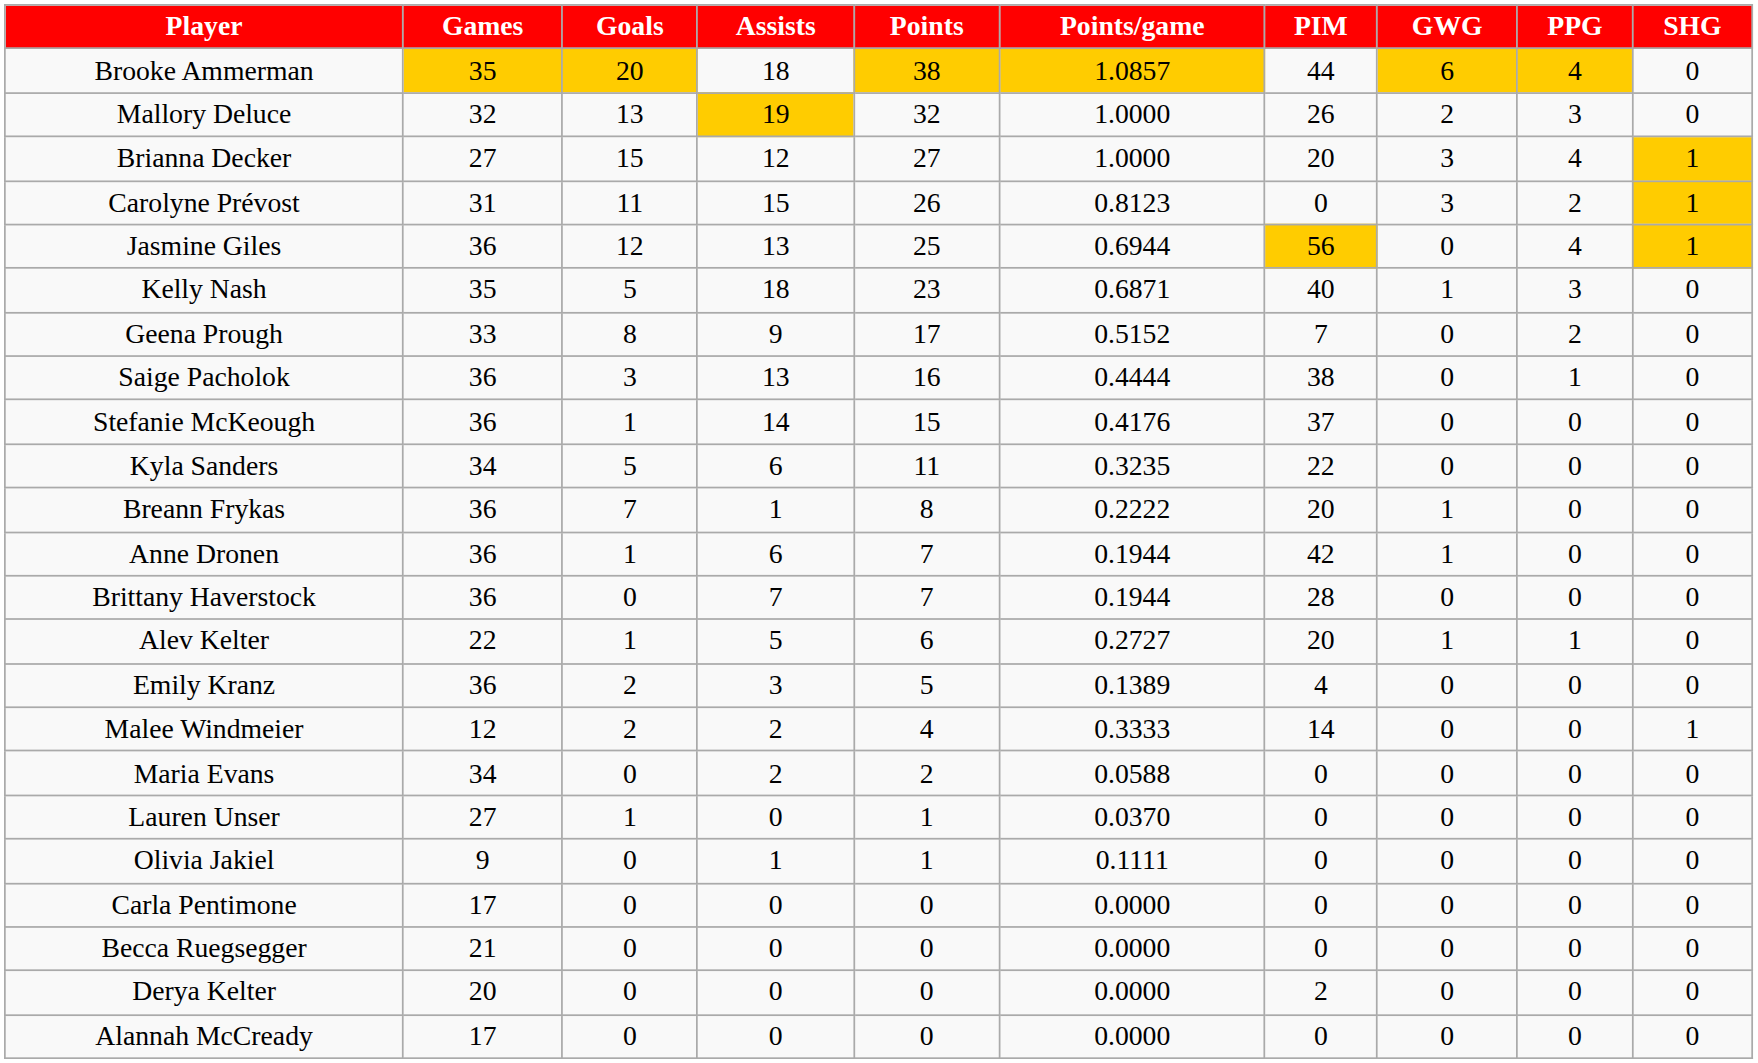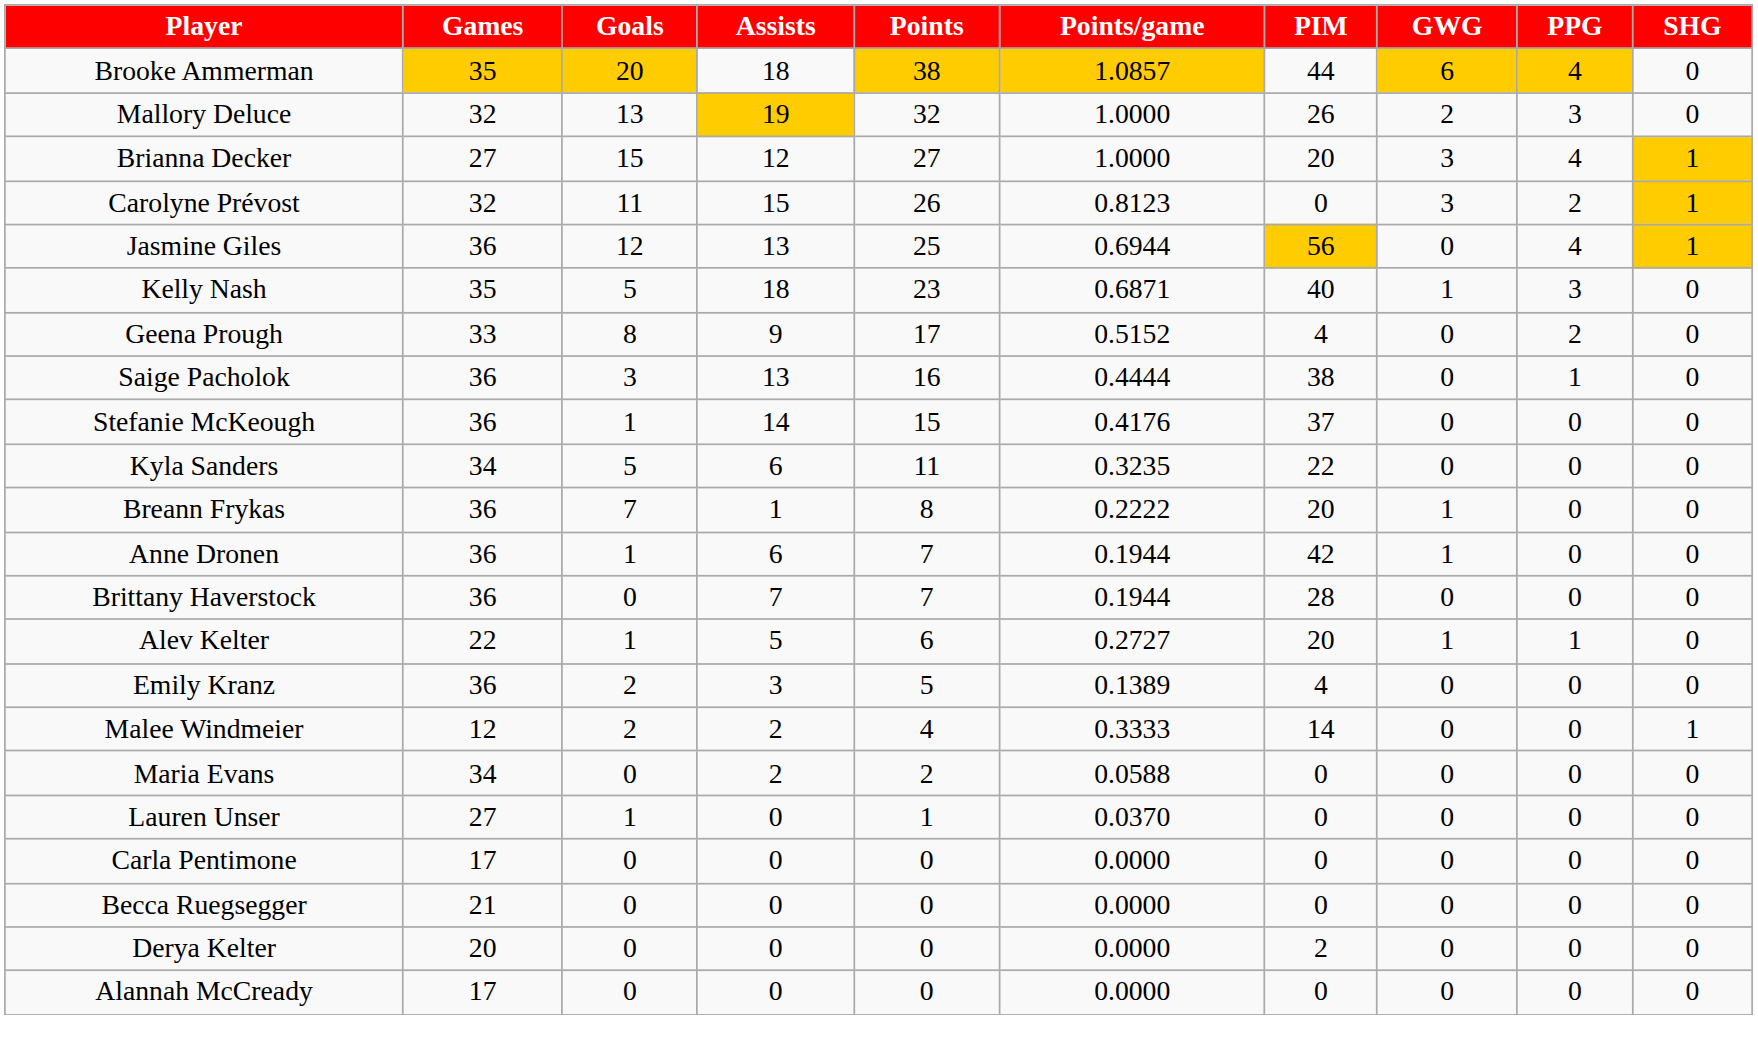Carolyne Prévost | Games: 31 -> 32
Geena Prough | PIM: 7 -> 4
- row: Olivia Jakiel | 9 | 0 | 1 | 1 | 0.1111 | 0 | 0 | 0 | 0
